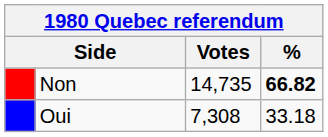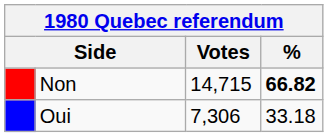Non | Votes: 14,735 -> 14,715
Oui | Votes: 7,308 -> 7,306
